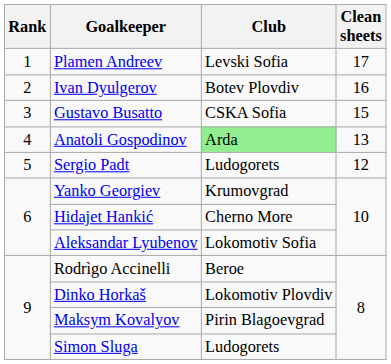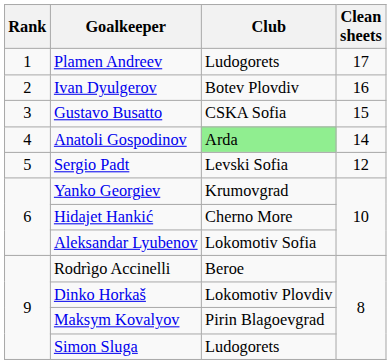Plamen Andreev | Club: Levski Sofia -> Ludogorets
Anatoli Gospodinov | Clean sheets: 13 -> 14
Sergio Padt | Club: Ludogorets -> Levski Sofia
